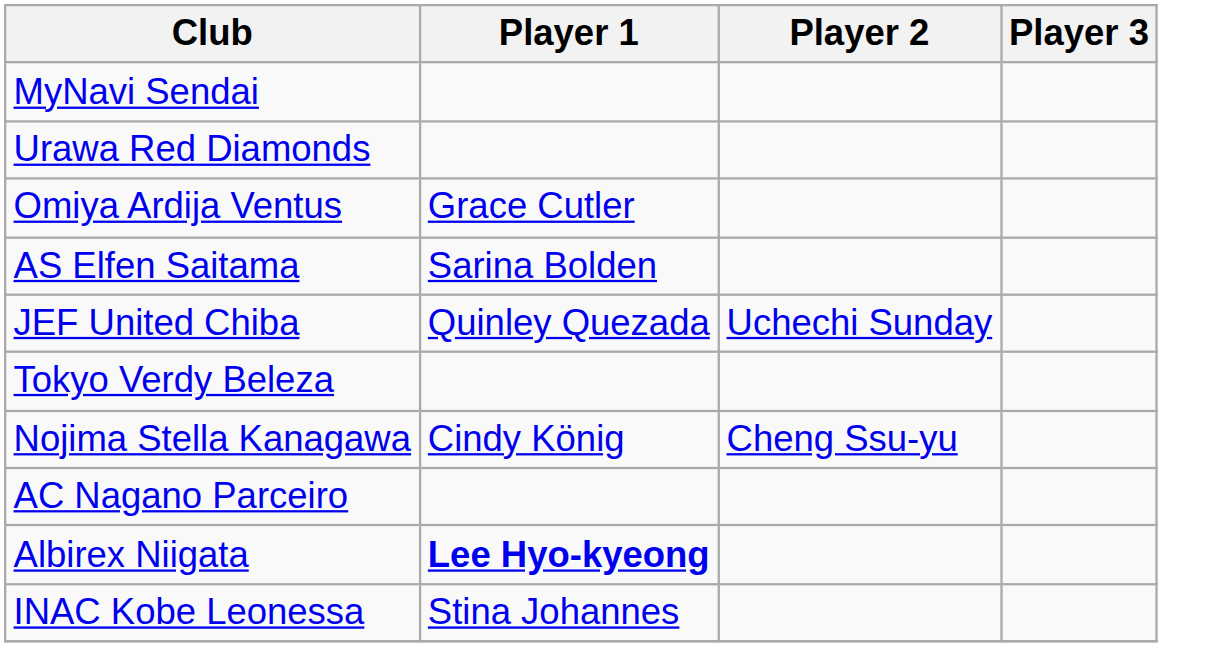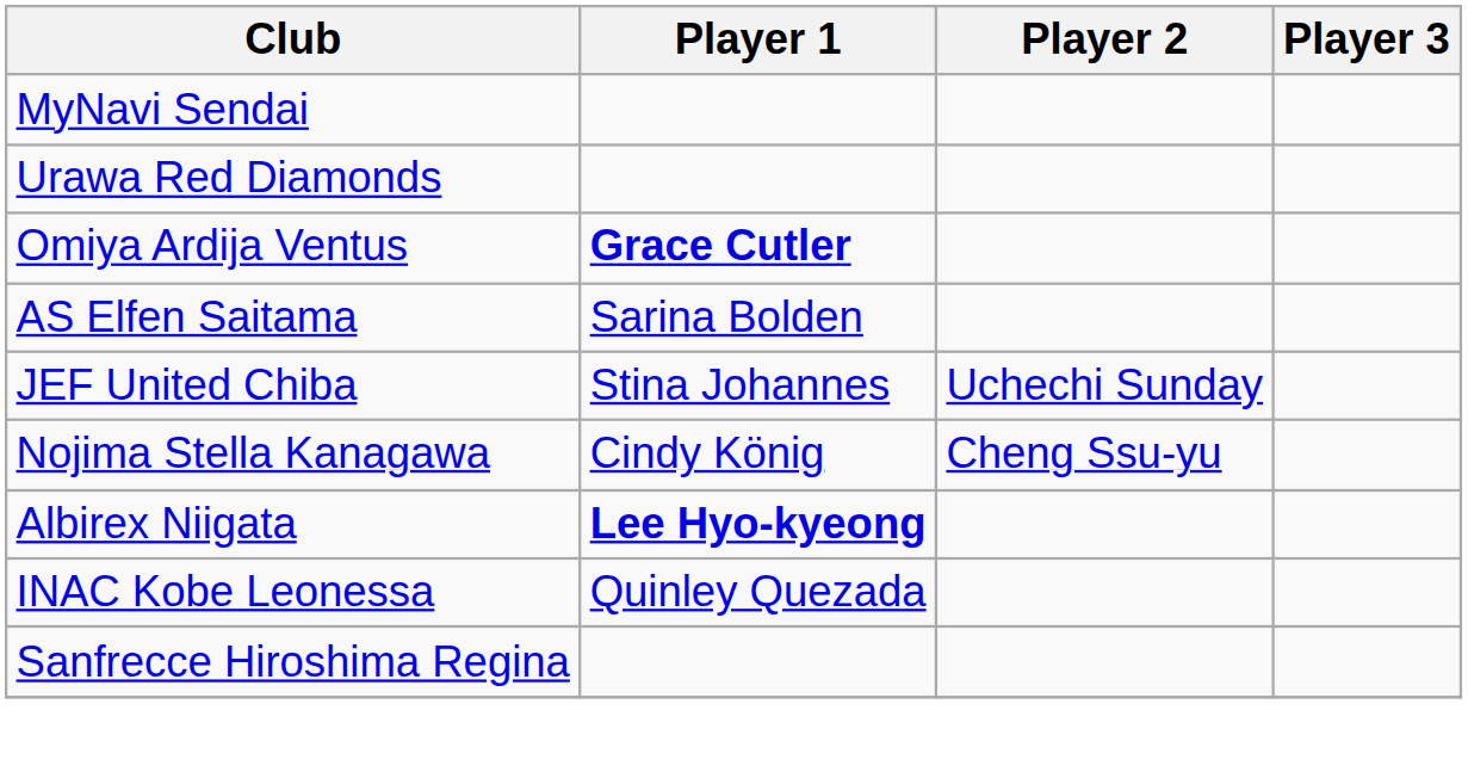Omiya Ardija Ventus | Player 1: normal -> bold
JEF United Chiba | Player 1: Quinley Quezada -> Stina Johannes
- row: Tokyo Verdy Beleza
- row: AC Nagano Parceiro
INAC Kobe Leonessa | Player 1: Stina Johannes -> Quinley Quezada
+ row: Sanfrecce Hiroshima Regina
